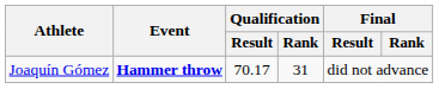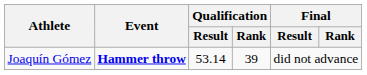Joaquín Gómez | Qualification / Result: 70.17 -> 53.14
Joaquín Gómez | Qualification / Rank: 31 -> 39
